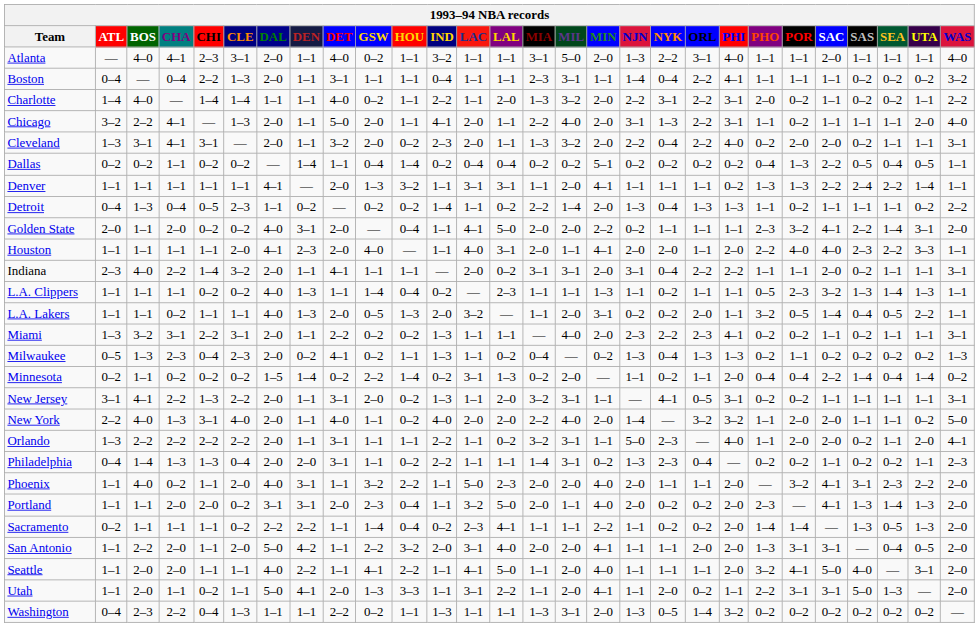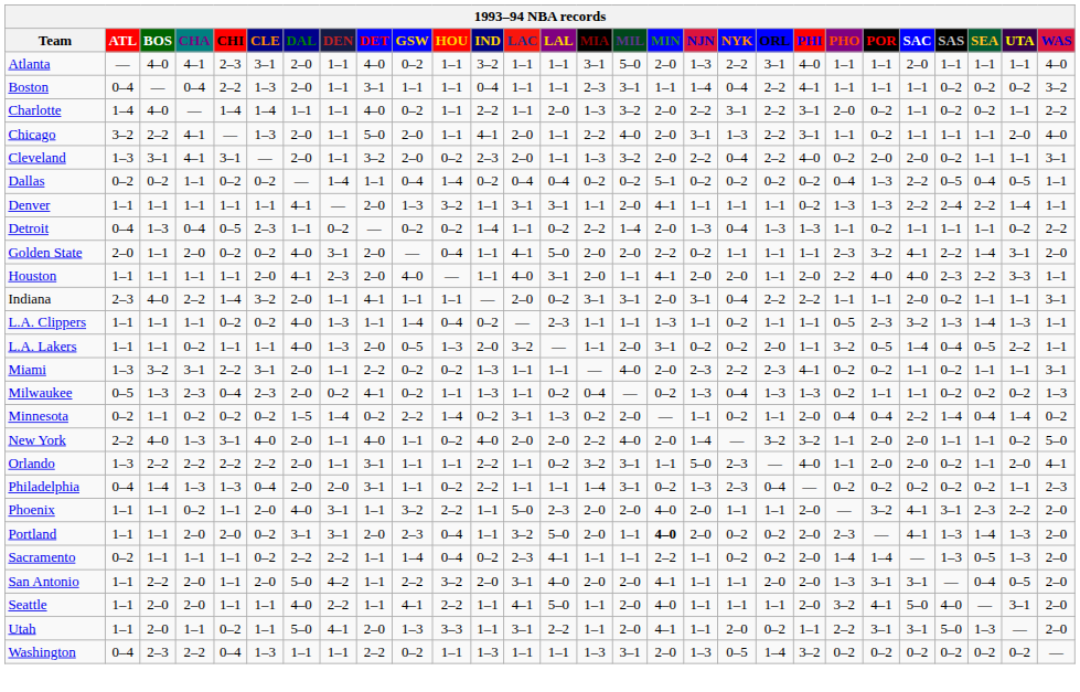Milwaukee | SAC: 0–2 -> 1–1
- row: New Jersey | 3–1 | 4–1 | 2–2 | 1–3 | 2–2 | 2–0 | 1–1 | 3–1 | 2–0 | 0–2 | 1–3 | 1–1 | 2–0 | 3–2 | 3–1 | 1–1 | — | 4–1 | 0–5 | 3–1 | 0–2 | 0–2 | 1–1 | 1–1 | 1–1 | 1–1 | 3–1
Philadelphia | SAC: 1–1 -> 0–2
Phoenix | BOS: 4–0 -> 1–1
Portland | MIN: normal -> bold
